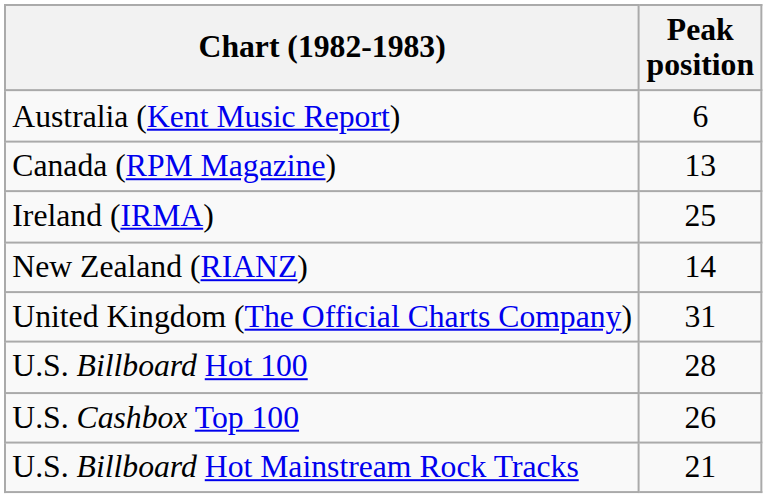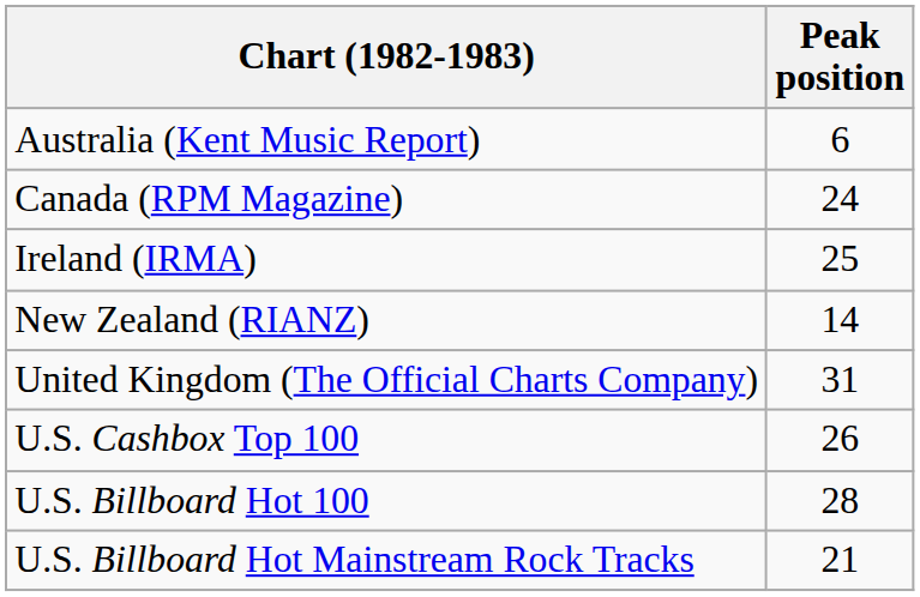Canada (RPM Magazine) | Peak position: 13 -> 24
rows swapped: U.S. Billboard Hot 100 <-> U.S. Cashbox Top 100
